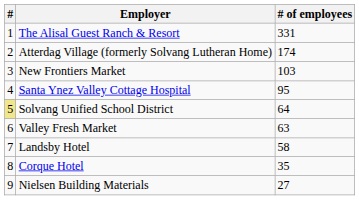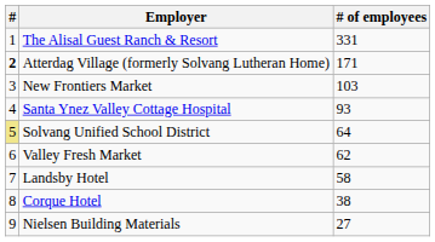Atterdag Village (formerly Solvang Lutheran Home) | #: normal -> bold
Atterdag Village (formerly Solvang Lutheran Home) | # of employees: 174 -> 171
Santa Ynez Valley Cottage Hospital | # of employees: 95 -> 93
Valley Fresh Market | # of employees: 63 -> 62
Corque Hotel | # of employees: 35 -> 38
